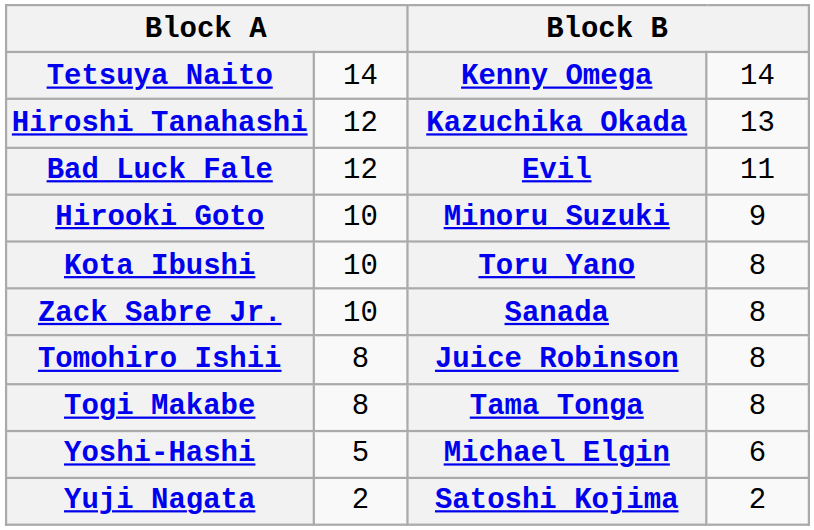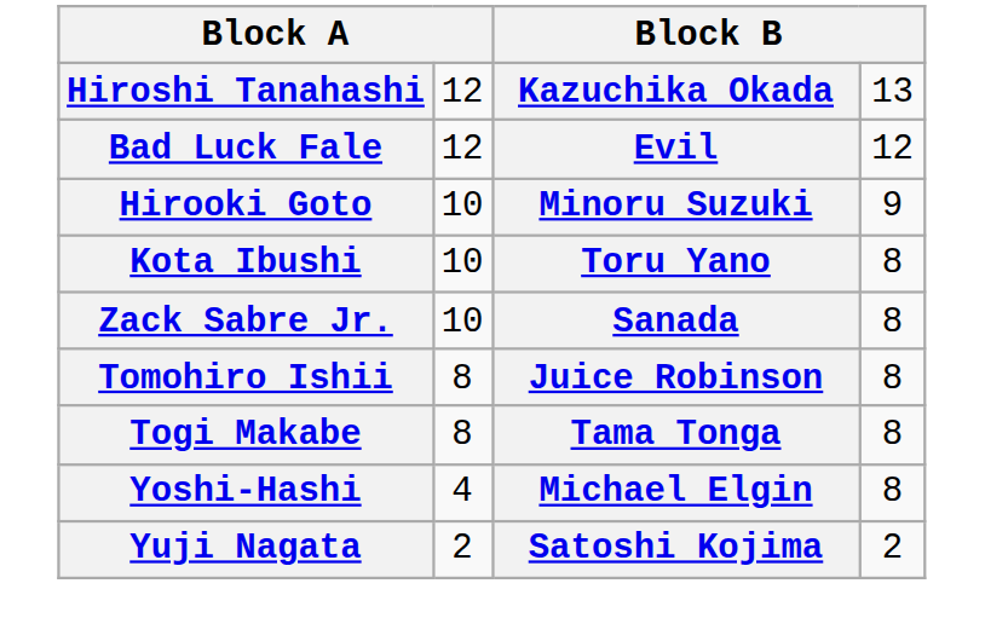- row: Tetsuya Naito | 14 | Kenny Omega | 14
Bad Luck Fale | column 4: 11 -> 12
Yoshi-Hashi | column 2: 5 -> 4
Yoshi-Hashi | column 4: 6 -> 8
